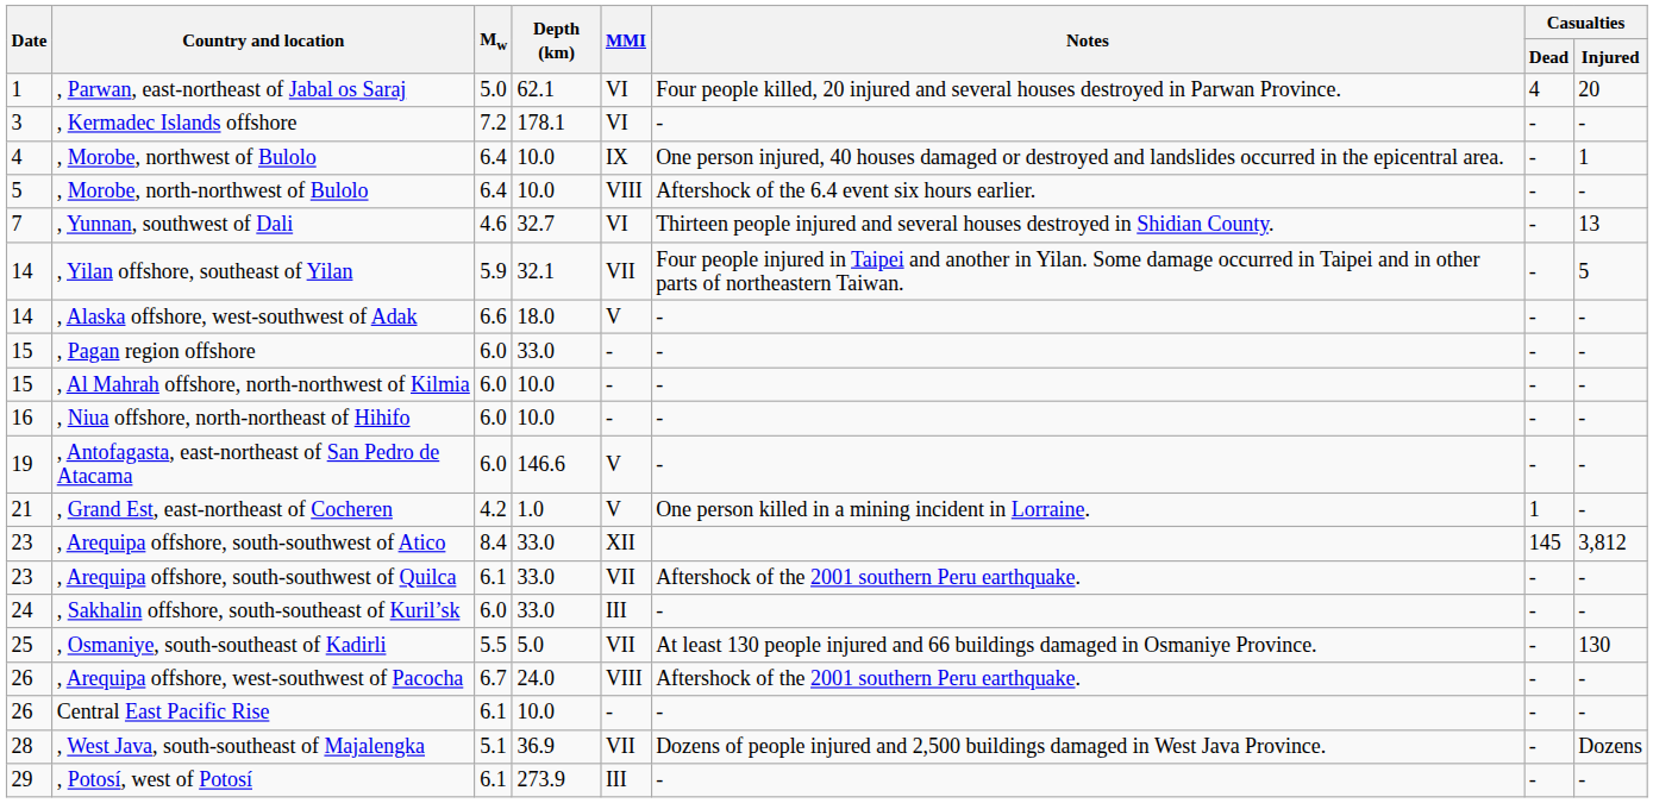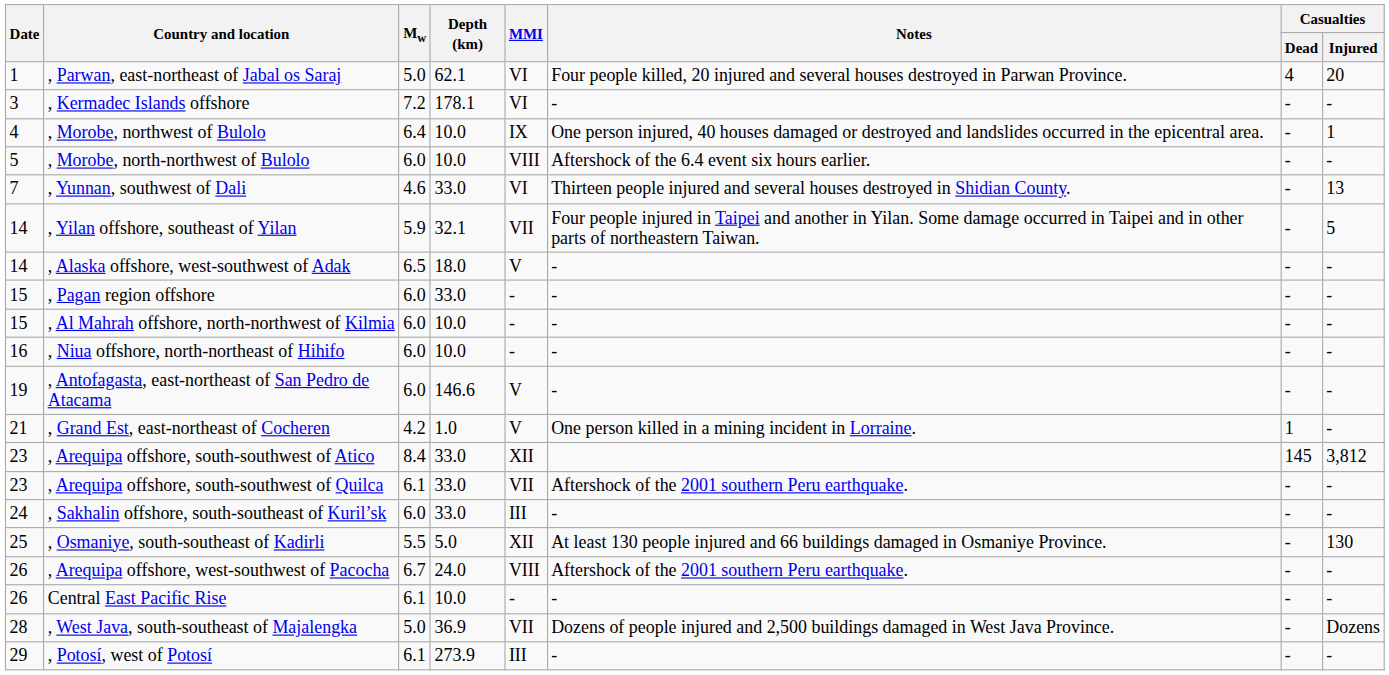, Morobe, north-northwest of Bulolo | Mw: 6.4 -> 6.0
, Yunnan, southwest of Dali | Depth (km): 32.7 -> 33.0
, Alaska offshore, west-southwest of Adak | Mw: 6.6 -> 6.5
, Osmaniye, south-southeast of Kadirli | MMI: VII -> XII
, West Java, south-southeast of Majalengka | Mw: 5.1 -> 5.0
